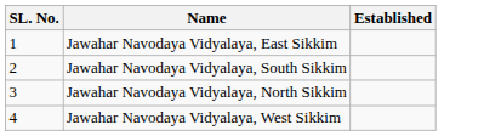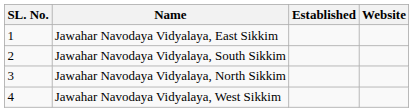+ column: Website
